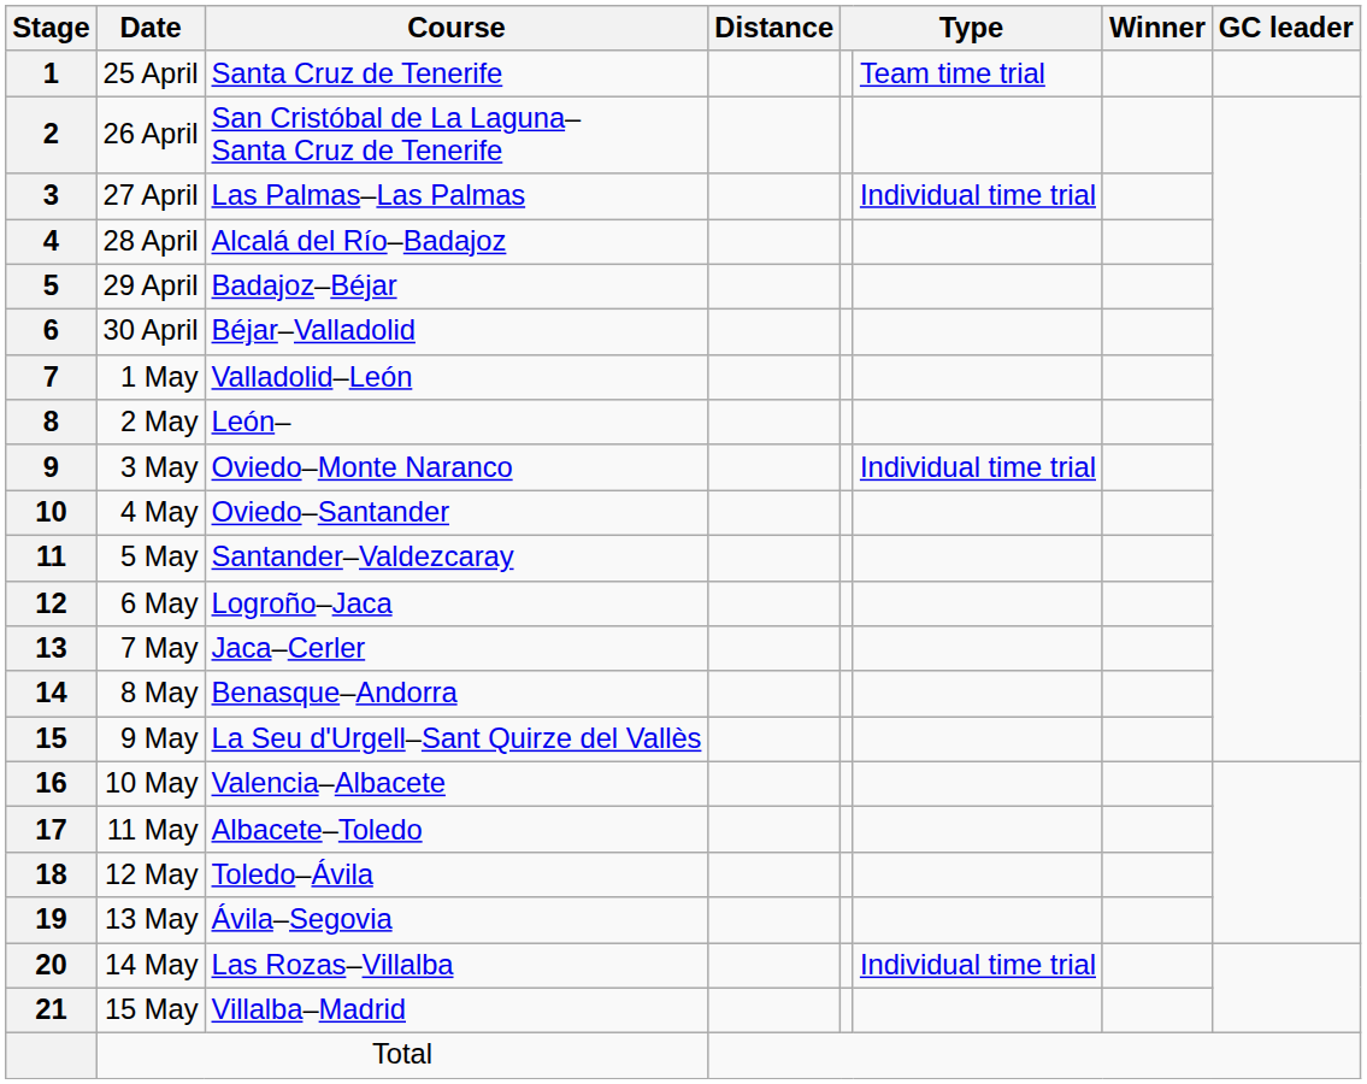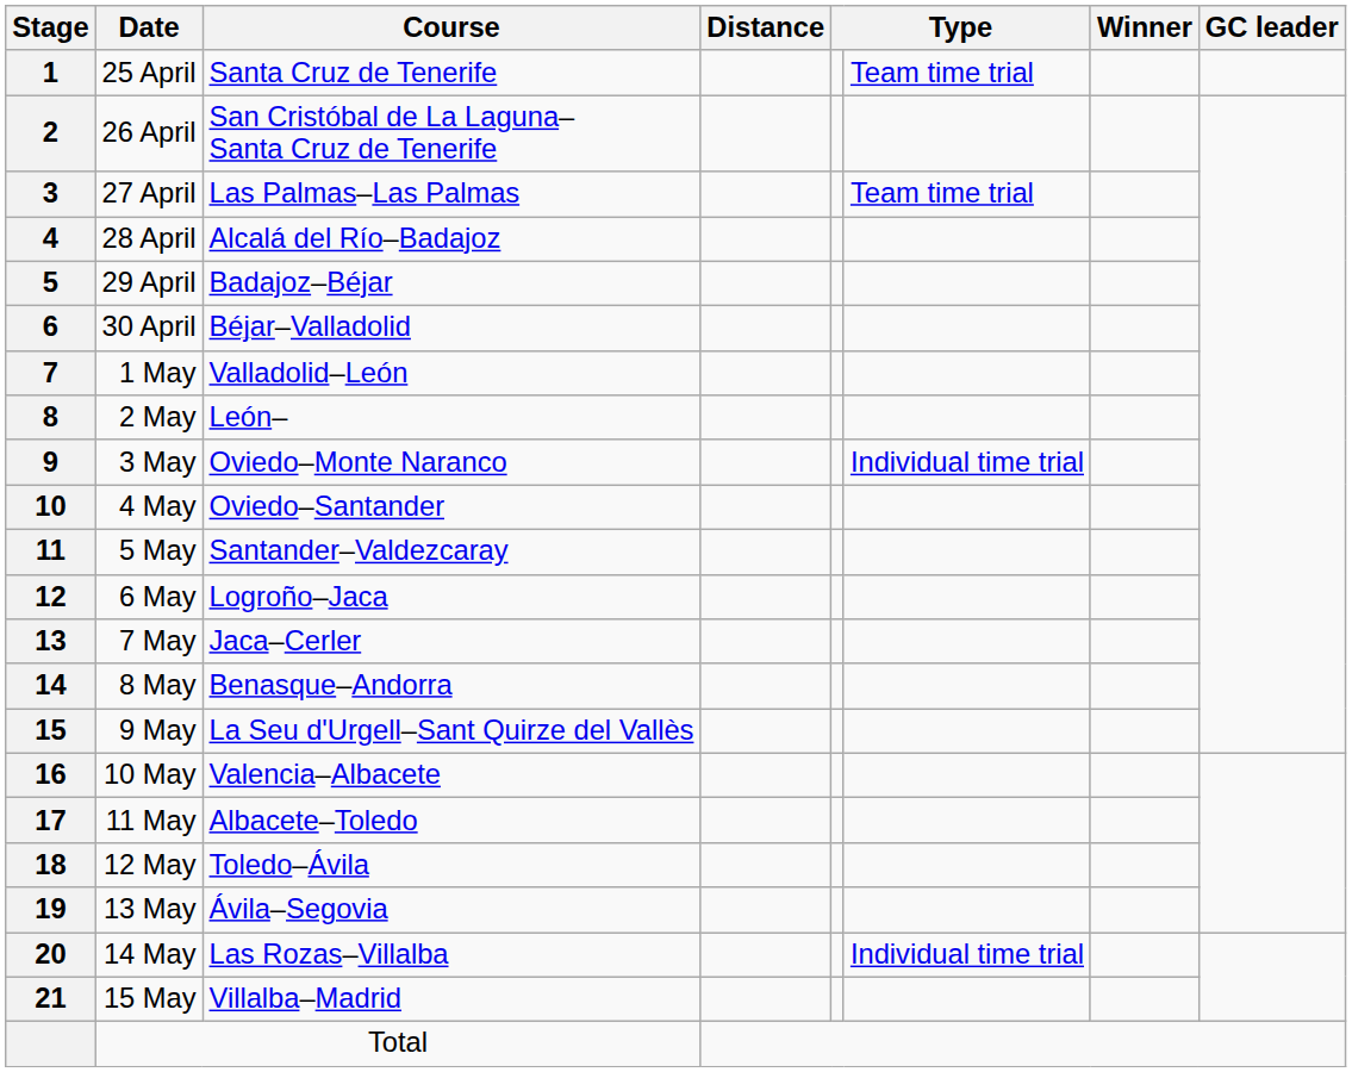27 April | column 6: Individual time trial -> Team time trial
